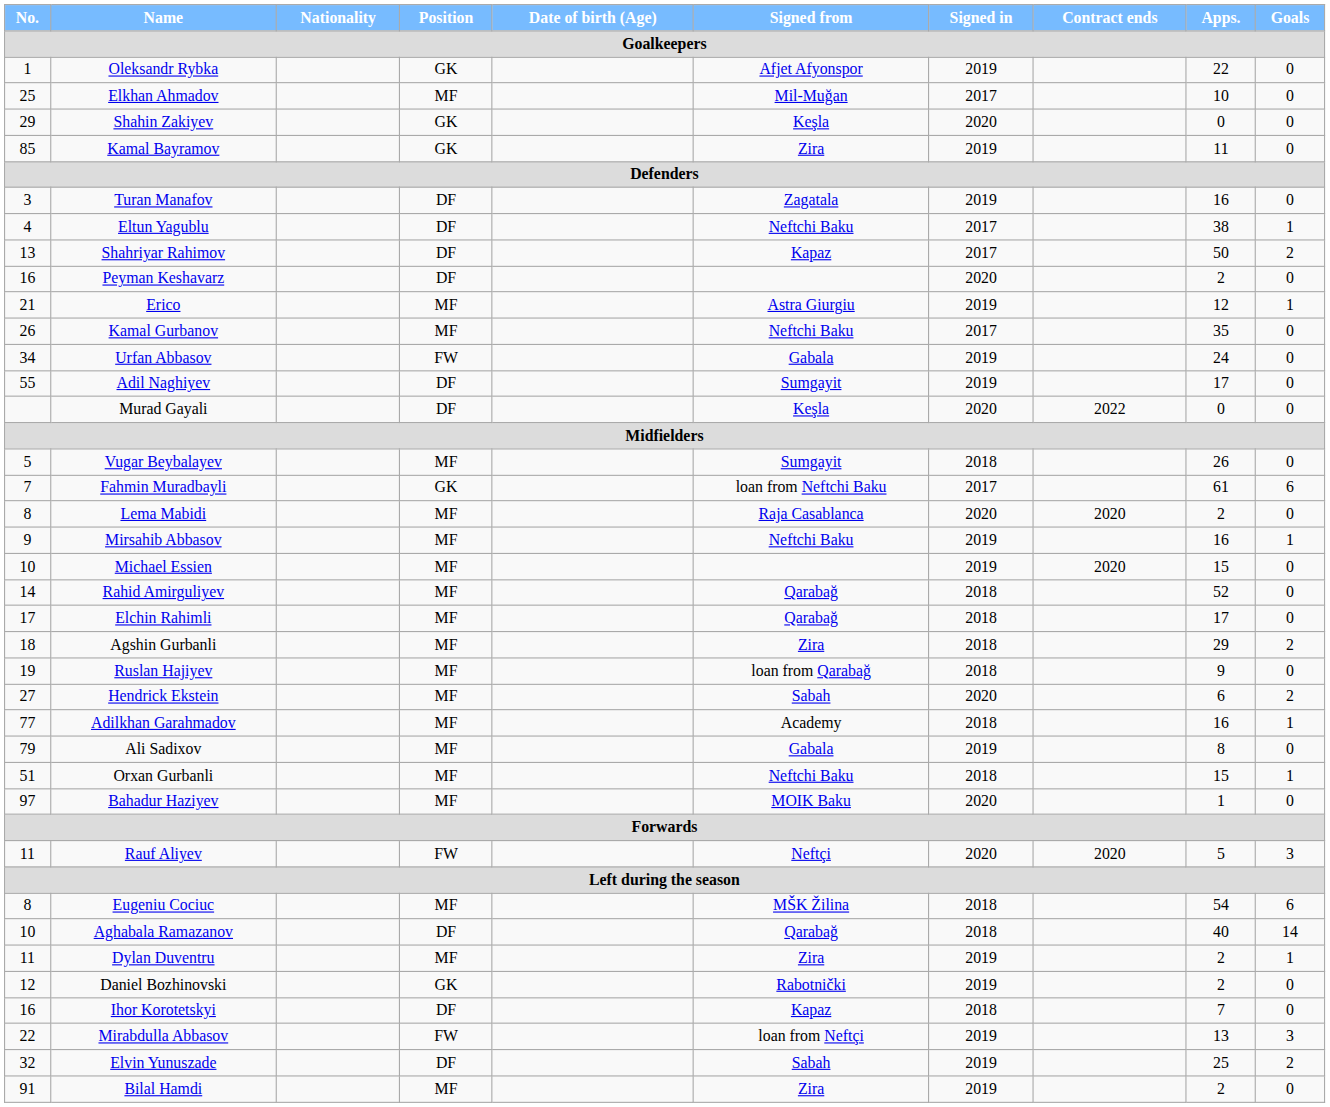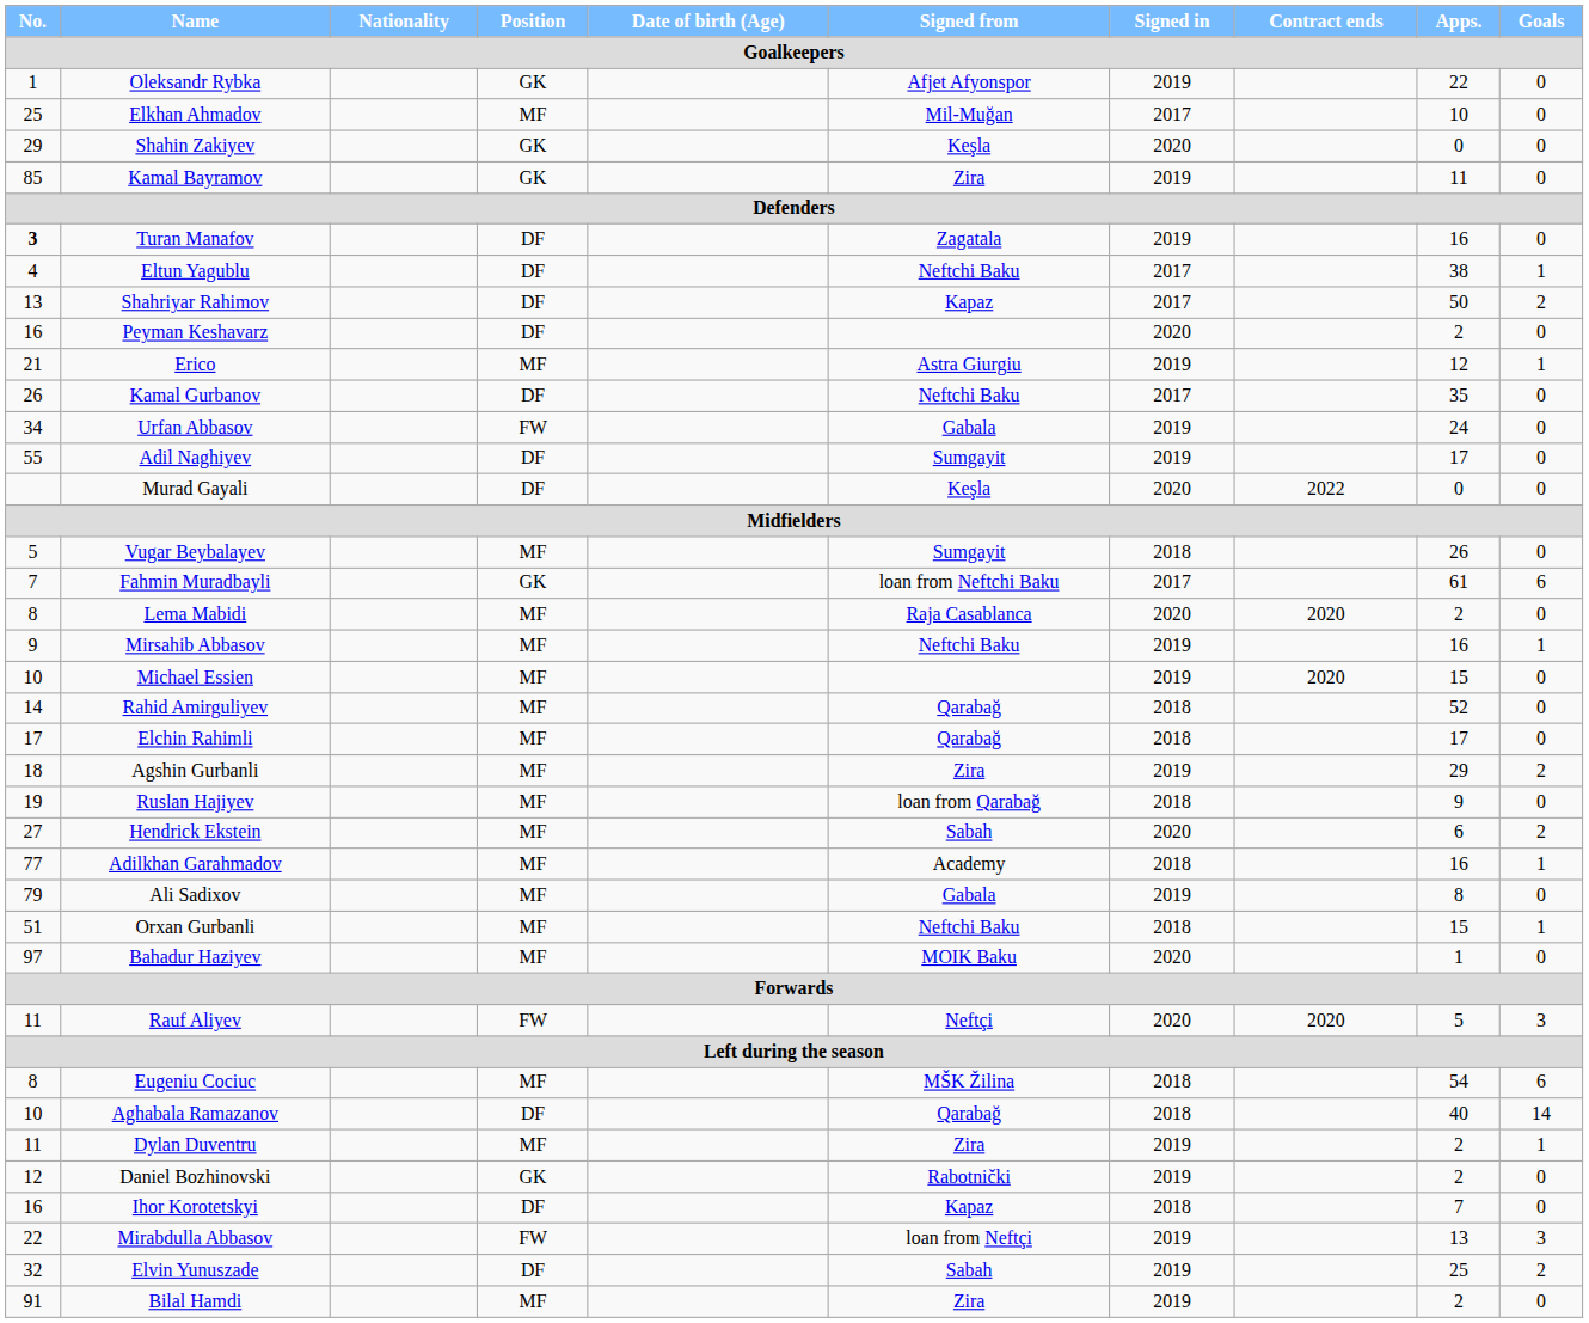Turan Manafov | No.: normal -> bold
Kamal Gurbanov | Position: MF -> DF
Agshin Gurbanli | Signed in: 2018 -> 2019
